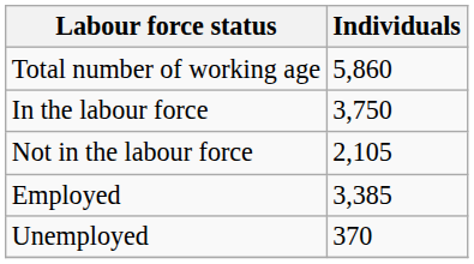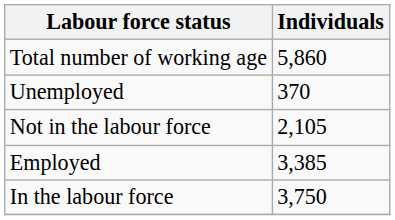rows swapped: In the labour force <-> Unemployed
